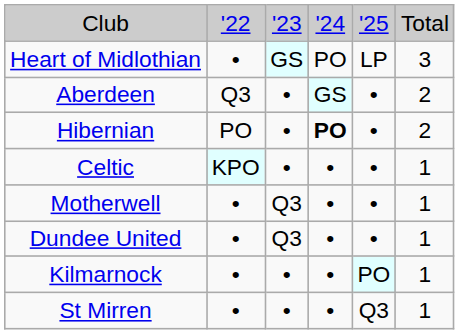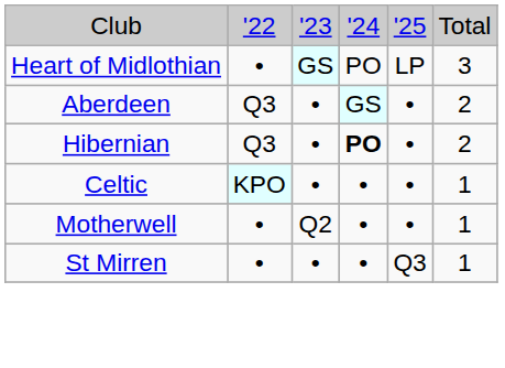Hibernian | column 2: PO -> Q3
Motherwell | column 3: Q3 -> Q2
- row: Dundee United | • | Q3 | • | • | 1
- row: Kilmarnock | • | • | • | PO | 1
